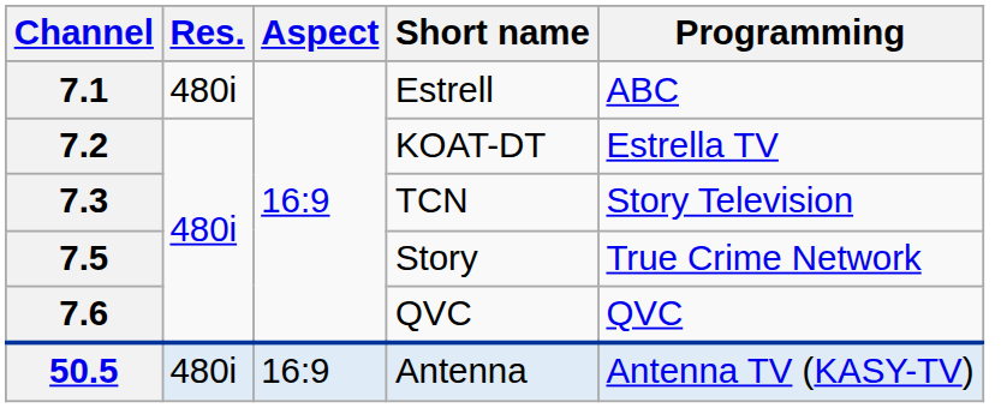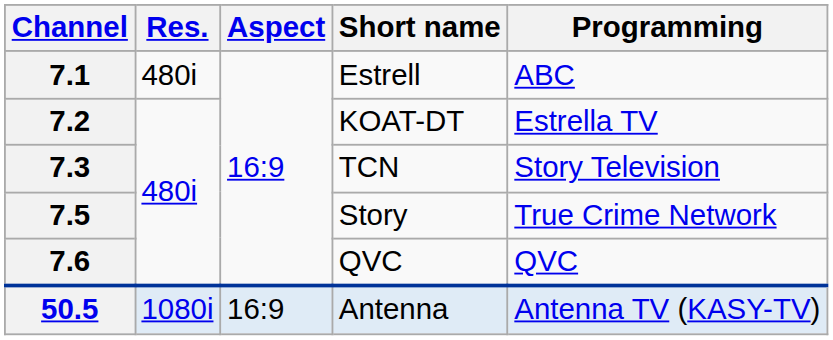50.5 | Res.: 480i -> 1080i
